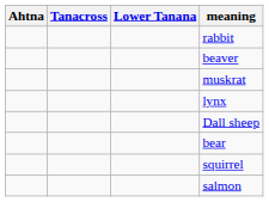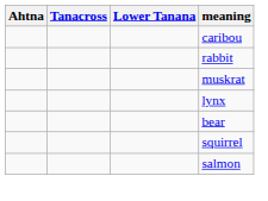+ row: caribou
- row: beaver
- row: Dall sheep
